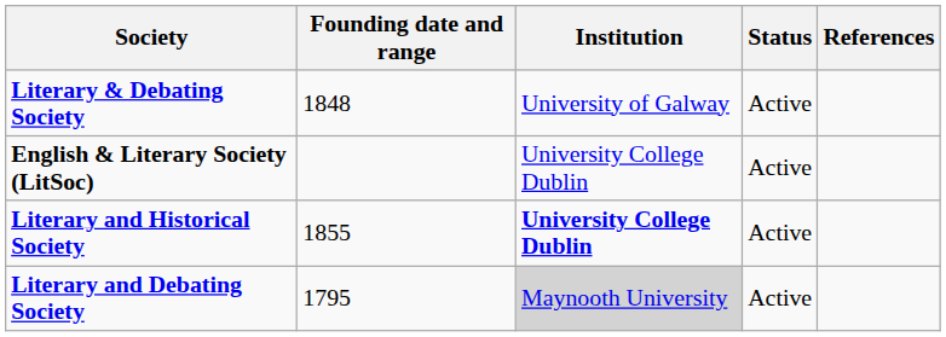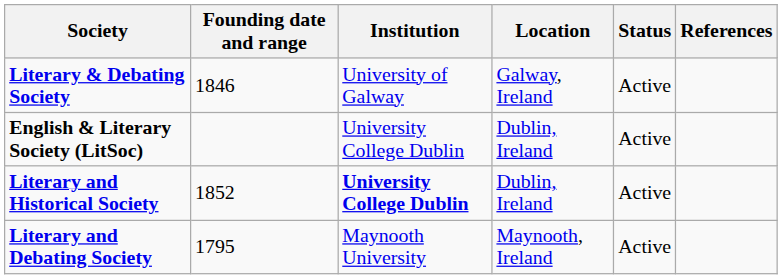+ column: Location | Galway, Ireland | Dublin, Ireland | Dublin, Ireland | Maynooth, Ireland
Literary & Debating Society | Founding date and range: 1848 -> 1846
Literary and Historical Society | Founding date and range: 1855 -> 1852
Literary and Debating Society | Institution: lightgrey background -> no background
